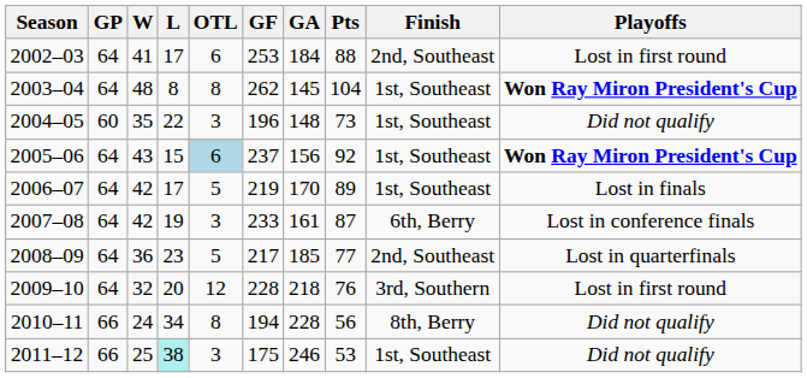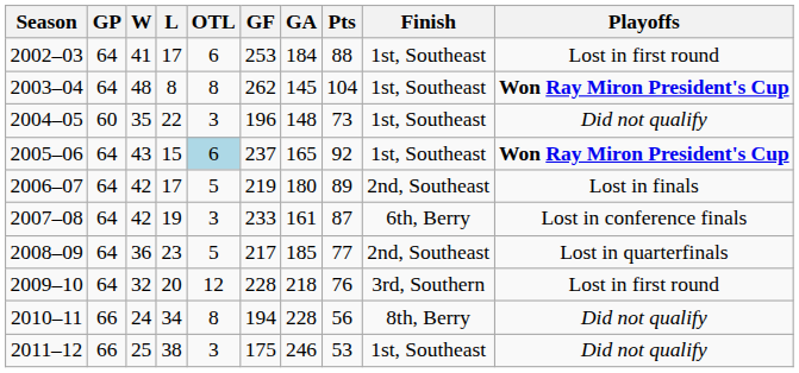2002–03 | Finish: 2nd, Southeast -> 1st, Southeast
2005–06 | GA: 156 -> 165
2006–07 | GA: 170 -> 180
2006–07 | Finish: 1st, Southeast -> 2nd, Southeast
2011–12 | L: paleturquoise background -> no background
